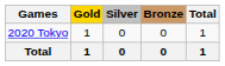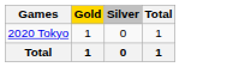- column: Bronze | 0 | 0
